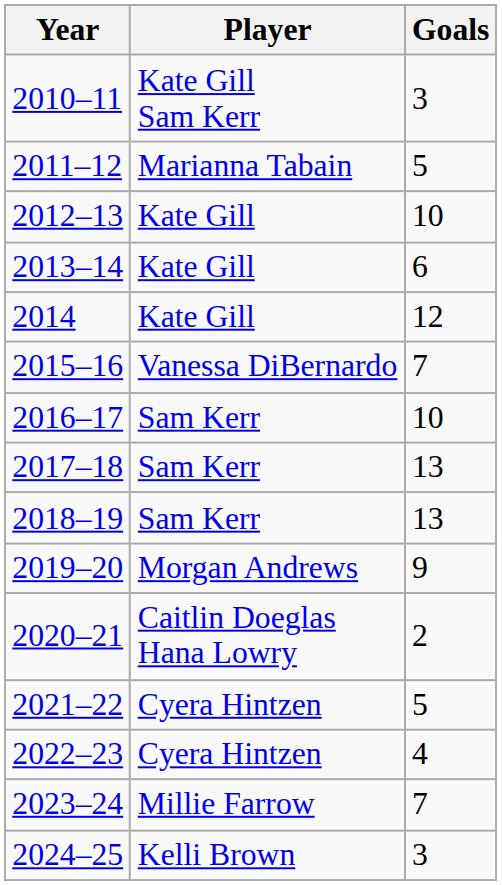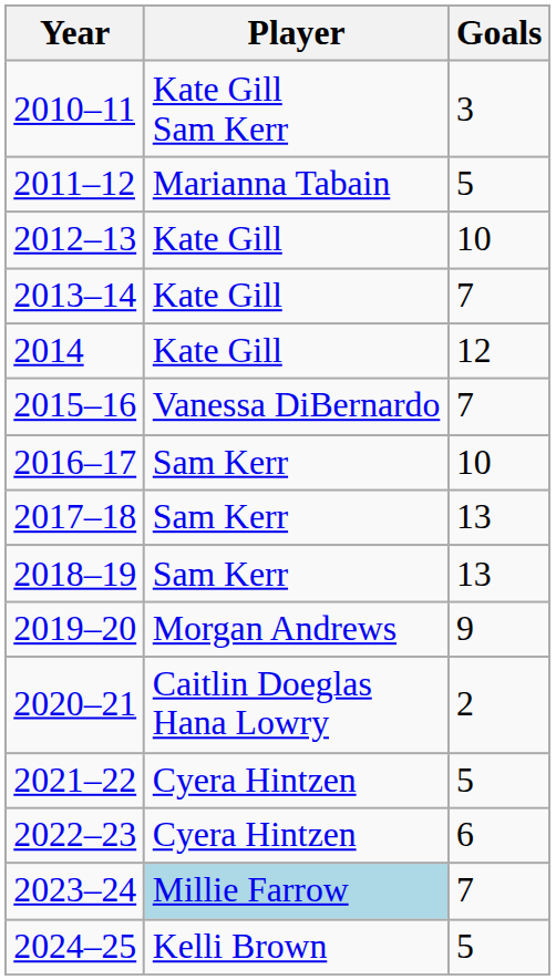2013–14 | Goals: 6 -> 7
2022–23 | Goals: 4 -> 6
2023–24 | Player: no background -> lightblue background
2024–25 | Goals: 3 -> 5
